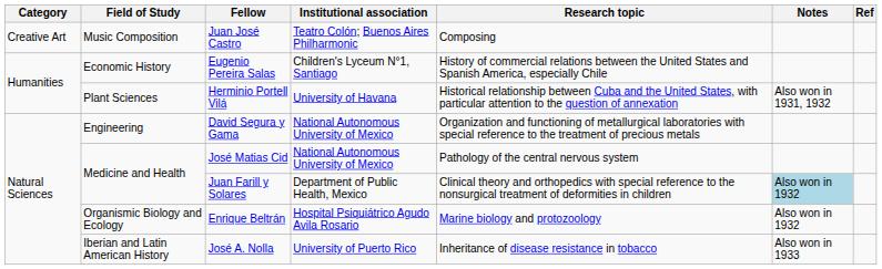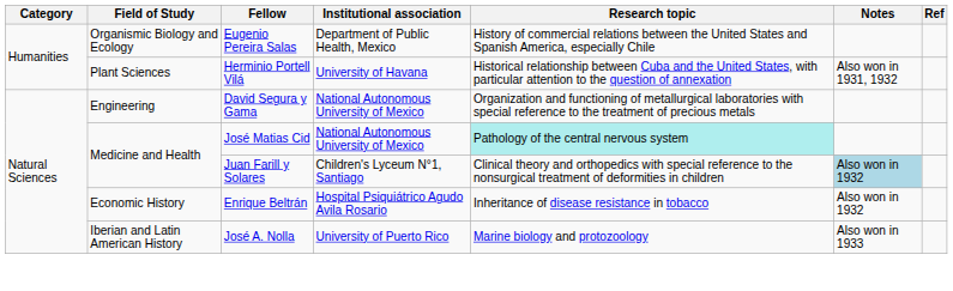- row: Creative Art | Music Composition | Juan José Castro | Teatro Colón; Buenos Aires Philharmonic | Composing
Eugenio Pereira Salas | Field of Study: Economic History -> Organismic Biology and Ecology
Eugenio Pereira Salas | Institutional association: Children's Lyceum N°1, Santiago -> Department of Public Health, Mexico
José Matias Cid | Research topic: no background -> paleturquoise background
Juan Farill y Solares | Institutional association: Department of Public Health, Mexico -> Children's Lyceum N°1, Santiago
Enrique Beltrán | Field of Study: Organismic Biology and Ecology -> Economic History
Enrique Beltrán | Research topic: Marine biology and protozoology -> Inheritance of disease resistance in tobacco
José A. Nolla | Research topic: Inheritance of disease resistance in tobacco -> Marine biology and protozoology
